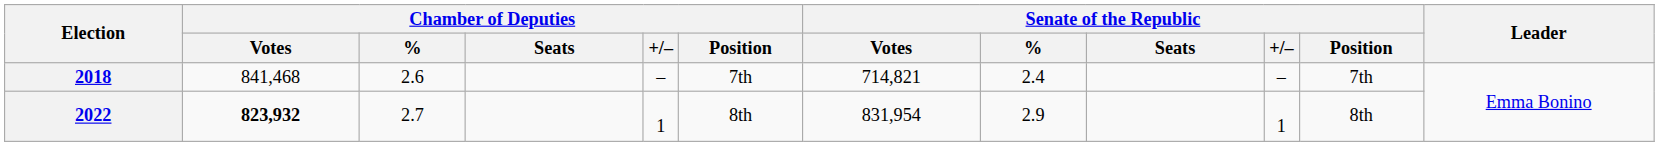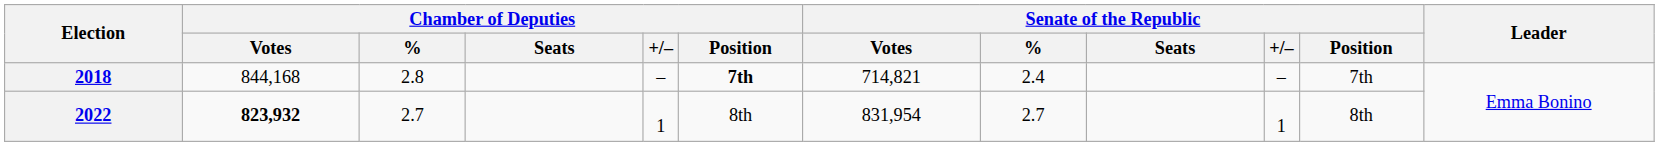2018 | Chamber of Deputies / Votes: 841,468 -> 844,168
2018 | Chamber of Deputies / %: 2.6 -> 2.8
2018 | Chamber of Deputies / Position: normal -> bold
2022 | Senate of the Republic / %: 2.9 -> 2.7
